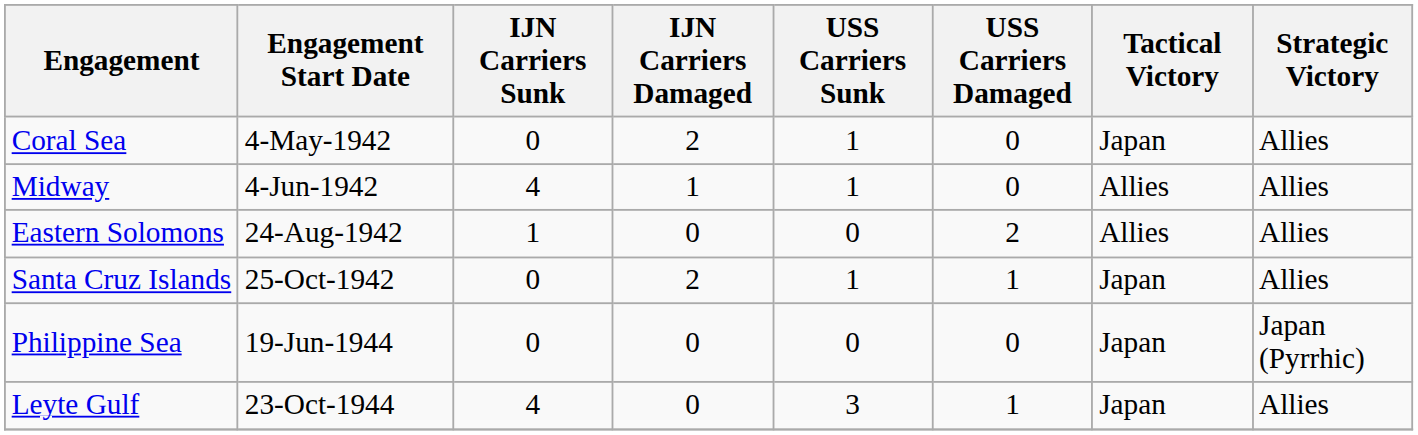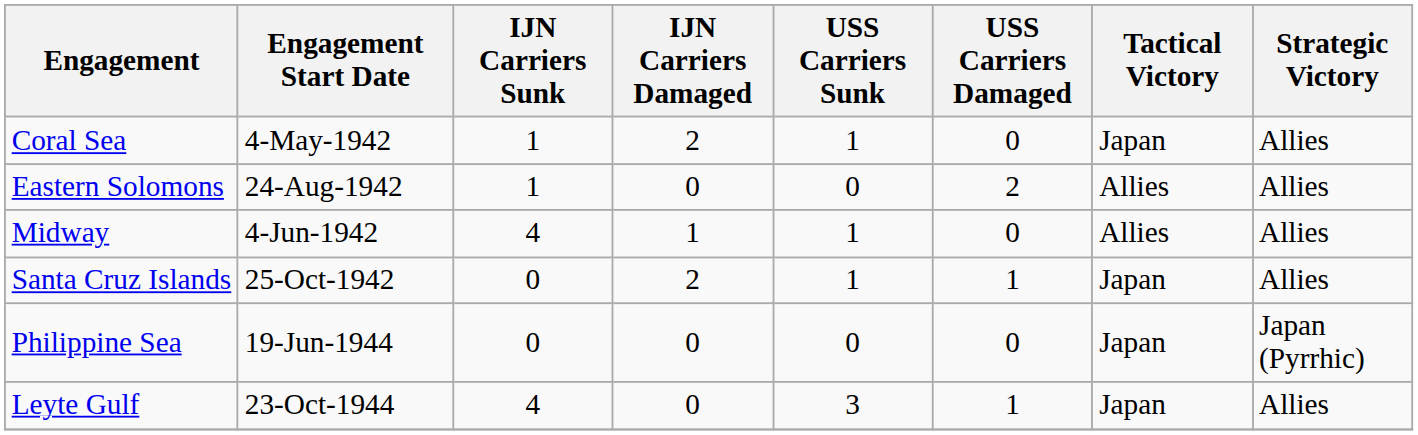Coral Sea | IJN Carriers Sunk: 0 -> 1
rows swapped: Midway <-> Eastern Solomons
